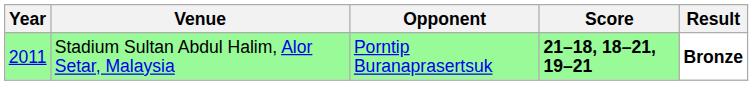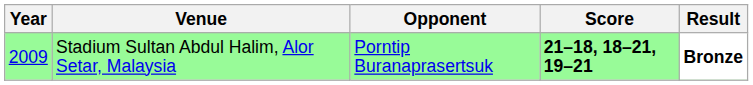Stadium Sultan Abdul Halim, Alor Setar, Malaysia | Year: 2011 -> 2009
